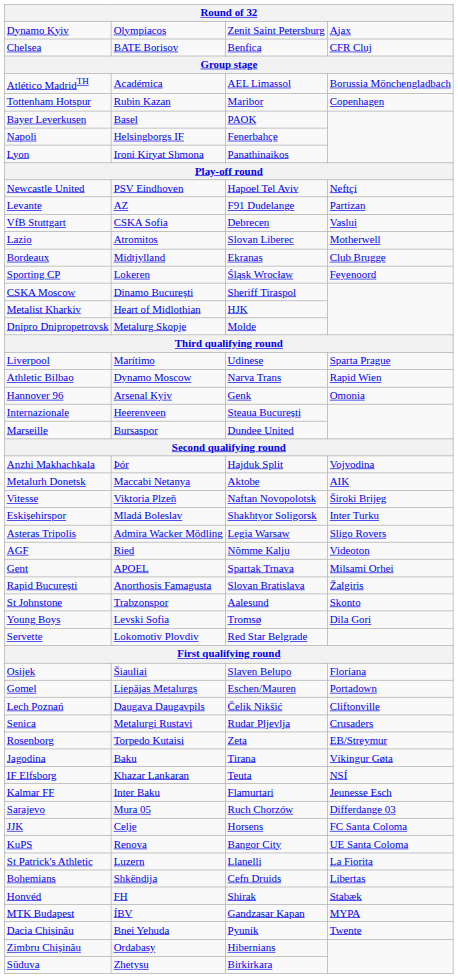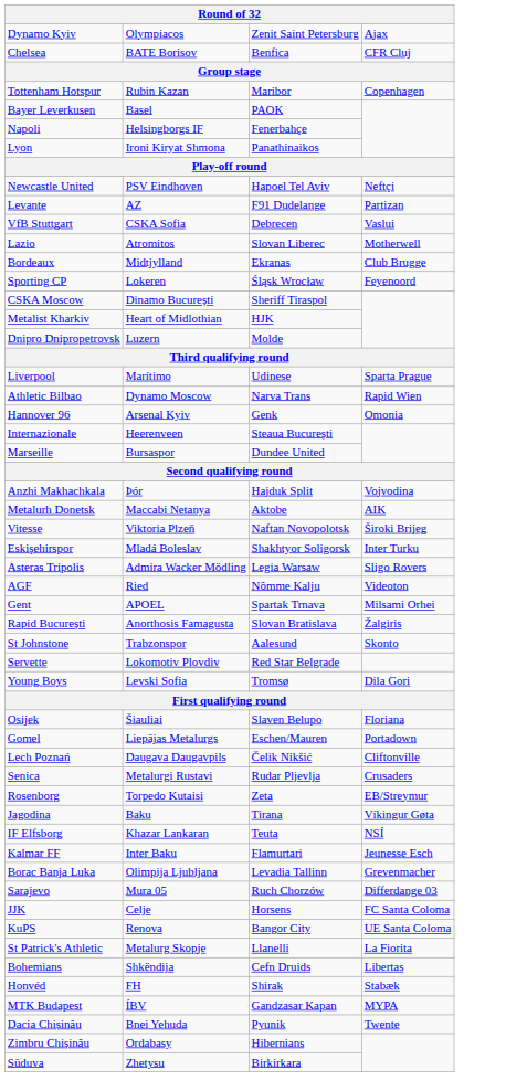- row: Atlético MadridTH | Académica | AEL Limassol | Borussia Mönchengladbach
Dnipro Dnipropetrovsk | column 2: Metalurg Skopje -> Luzern
rows swapped: Young Boys <-> Servette
+ row: Borac Banja Luka | Olimpija Ljubljana | Levadia Tallinn | Grevenmacher
St Patrick's Athletic | column 2: Luzern -> Metalurg Skopje
